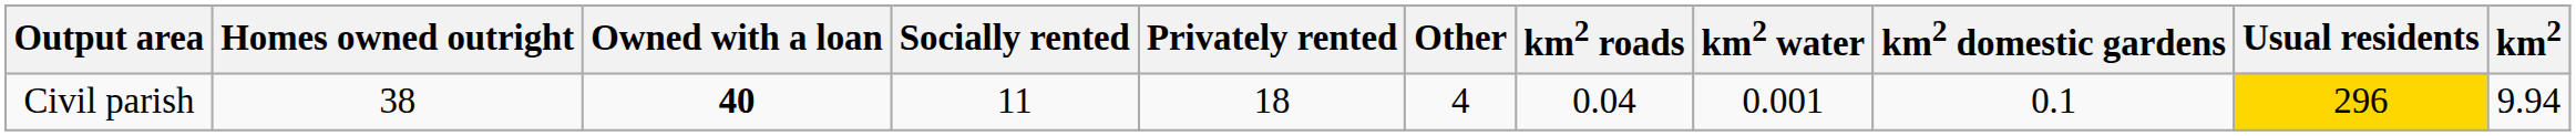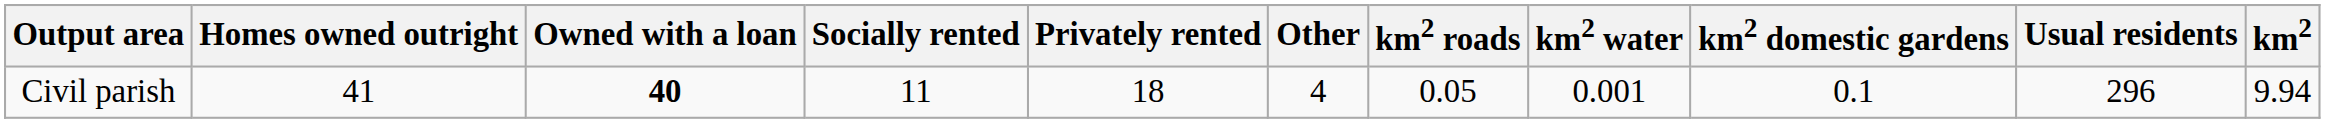Civil parish | Homes owned outright: 38 -> 41
Civil parish | km2 roads: 0.04 -> 0.05
Civil parish | Usual residents: gold background -> no background
